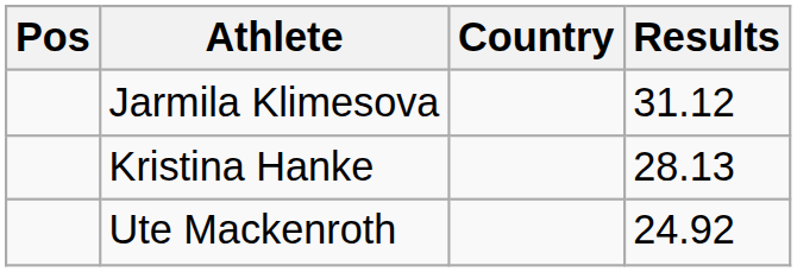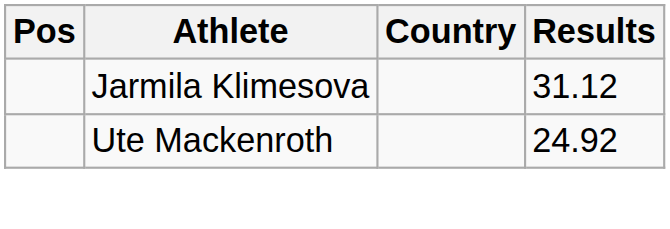- row: Kristina Hanke | 28.13
